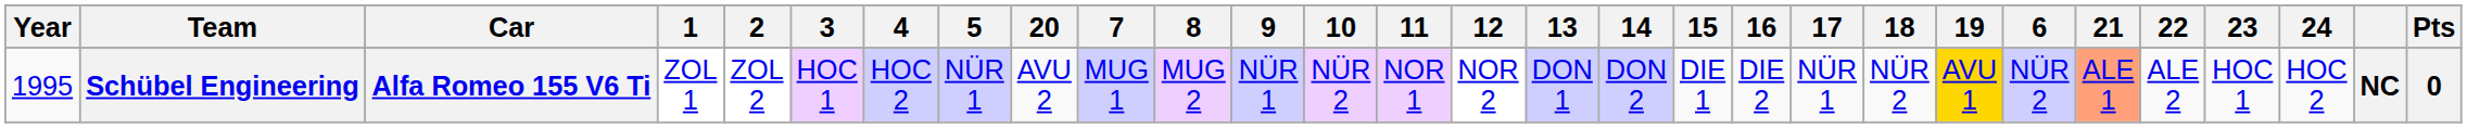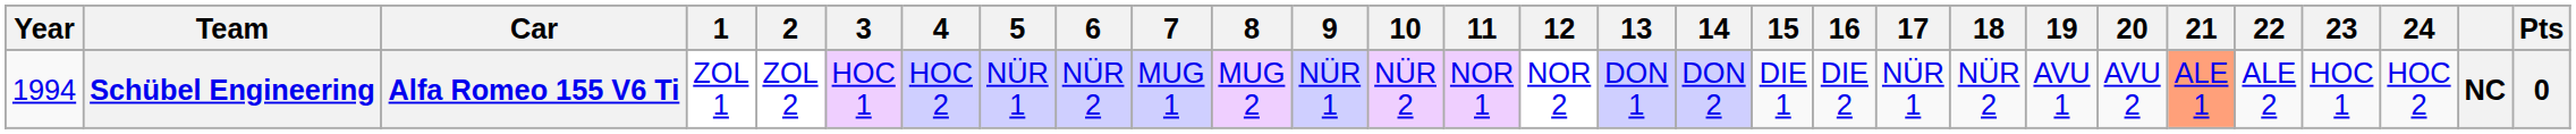columns swapped: 6 <-> 20
Schübel Engineering | Year: 1995 -> 1994
Schübel Engineering | 19: gold background -> no background
